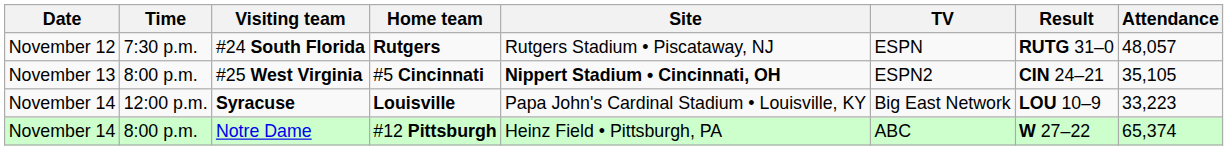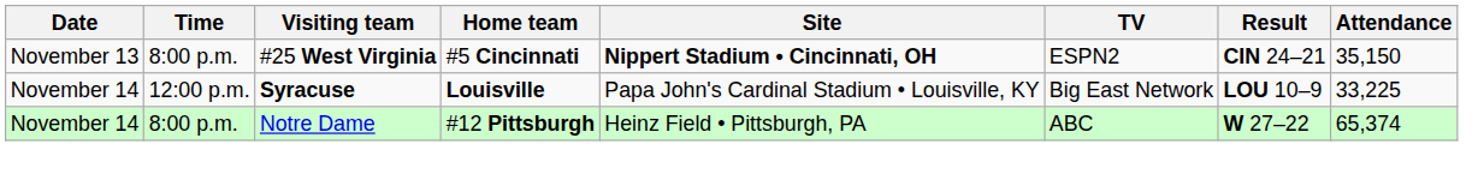- row: November 12 | 7:30 p.m. | #24 South Florida | Rutgers | Rutgers Stadium • Piscataway, NJ | ESPN | RUTG 31–0 | 48,057
#25 West Virginia | Attendance: 35,105 -> 35,150
Syracuse | Attendance: 33,223 -> 33,225
